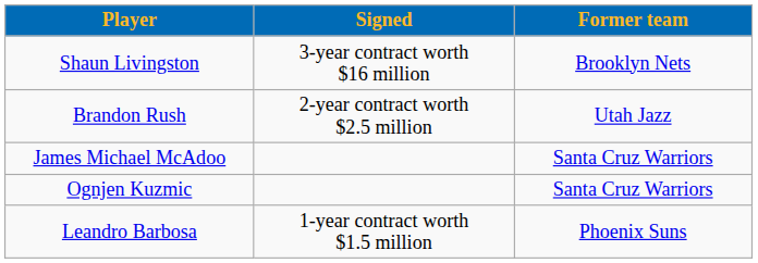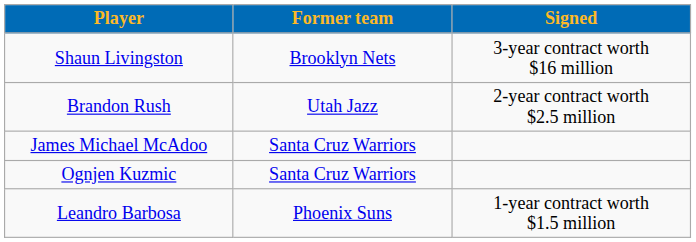columns swapped: Signed <-> Former team
